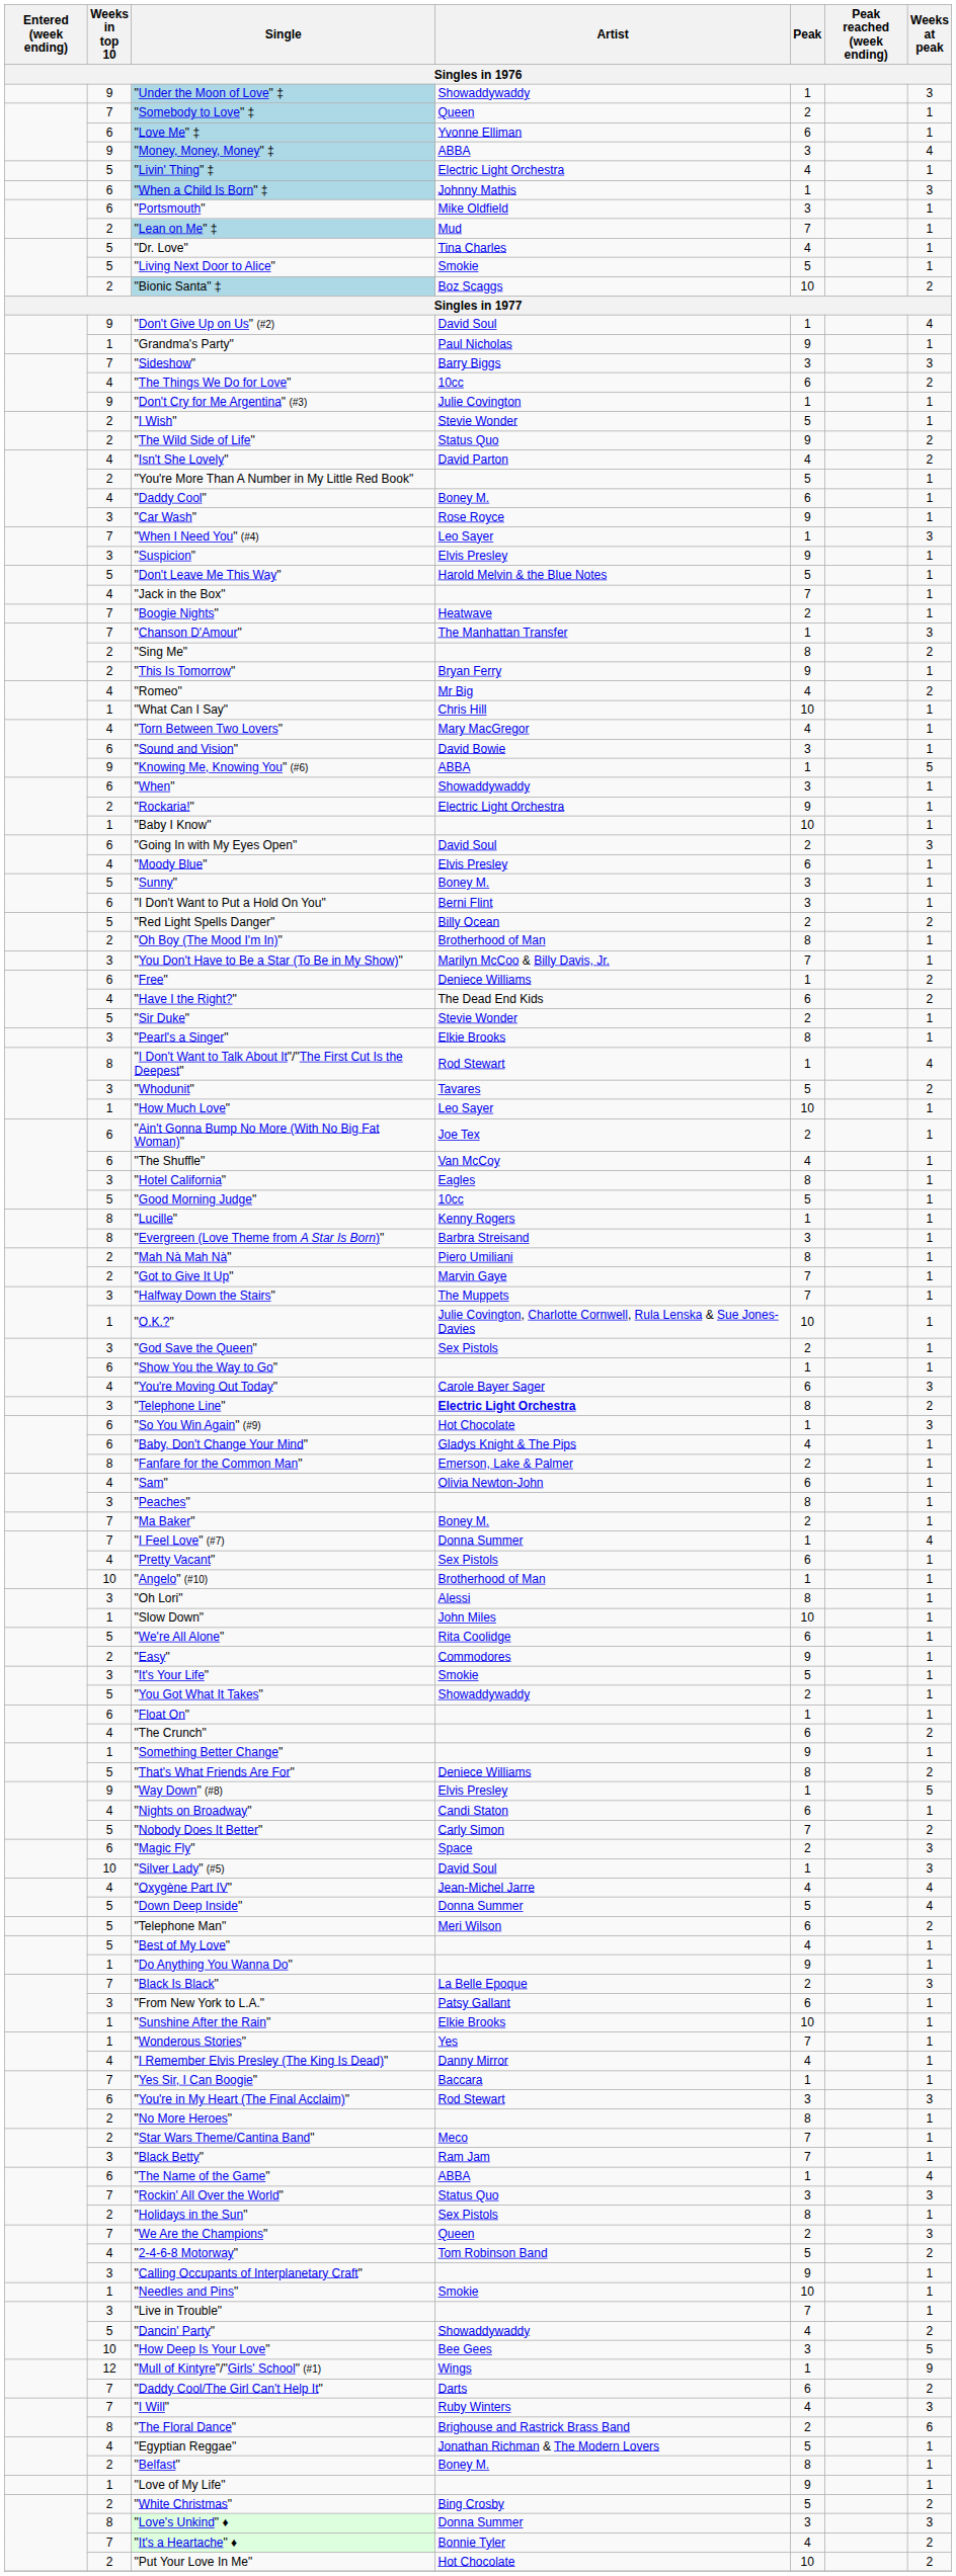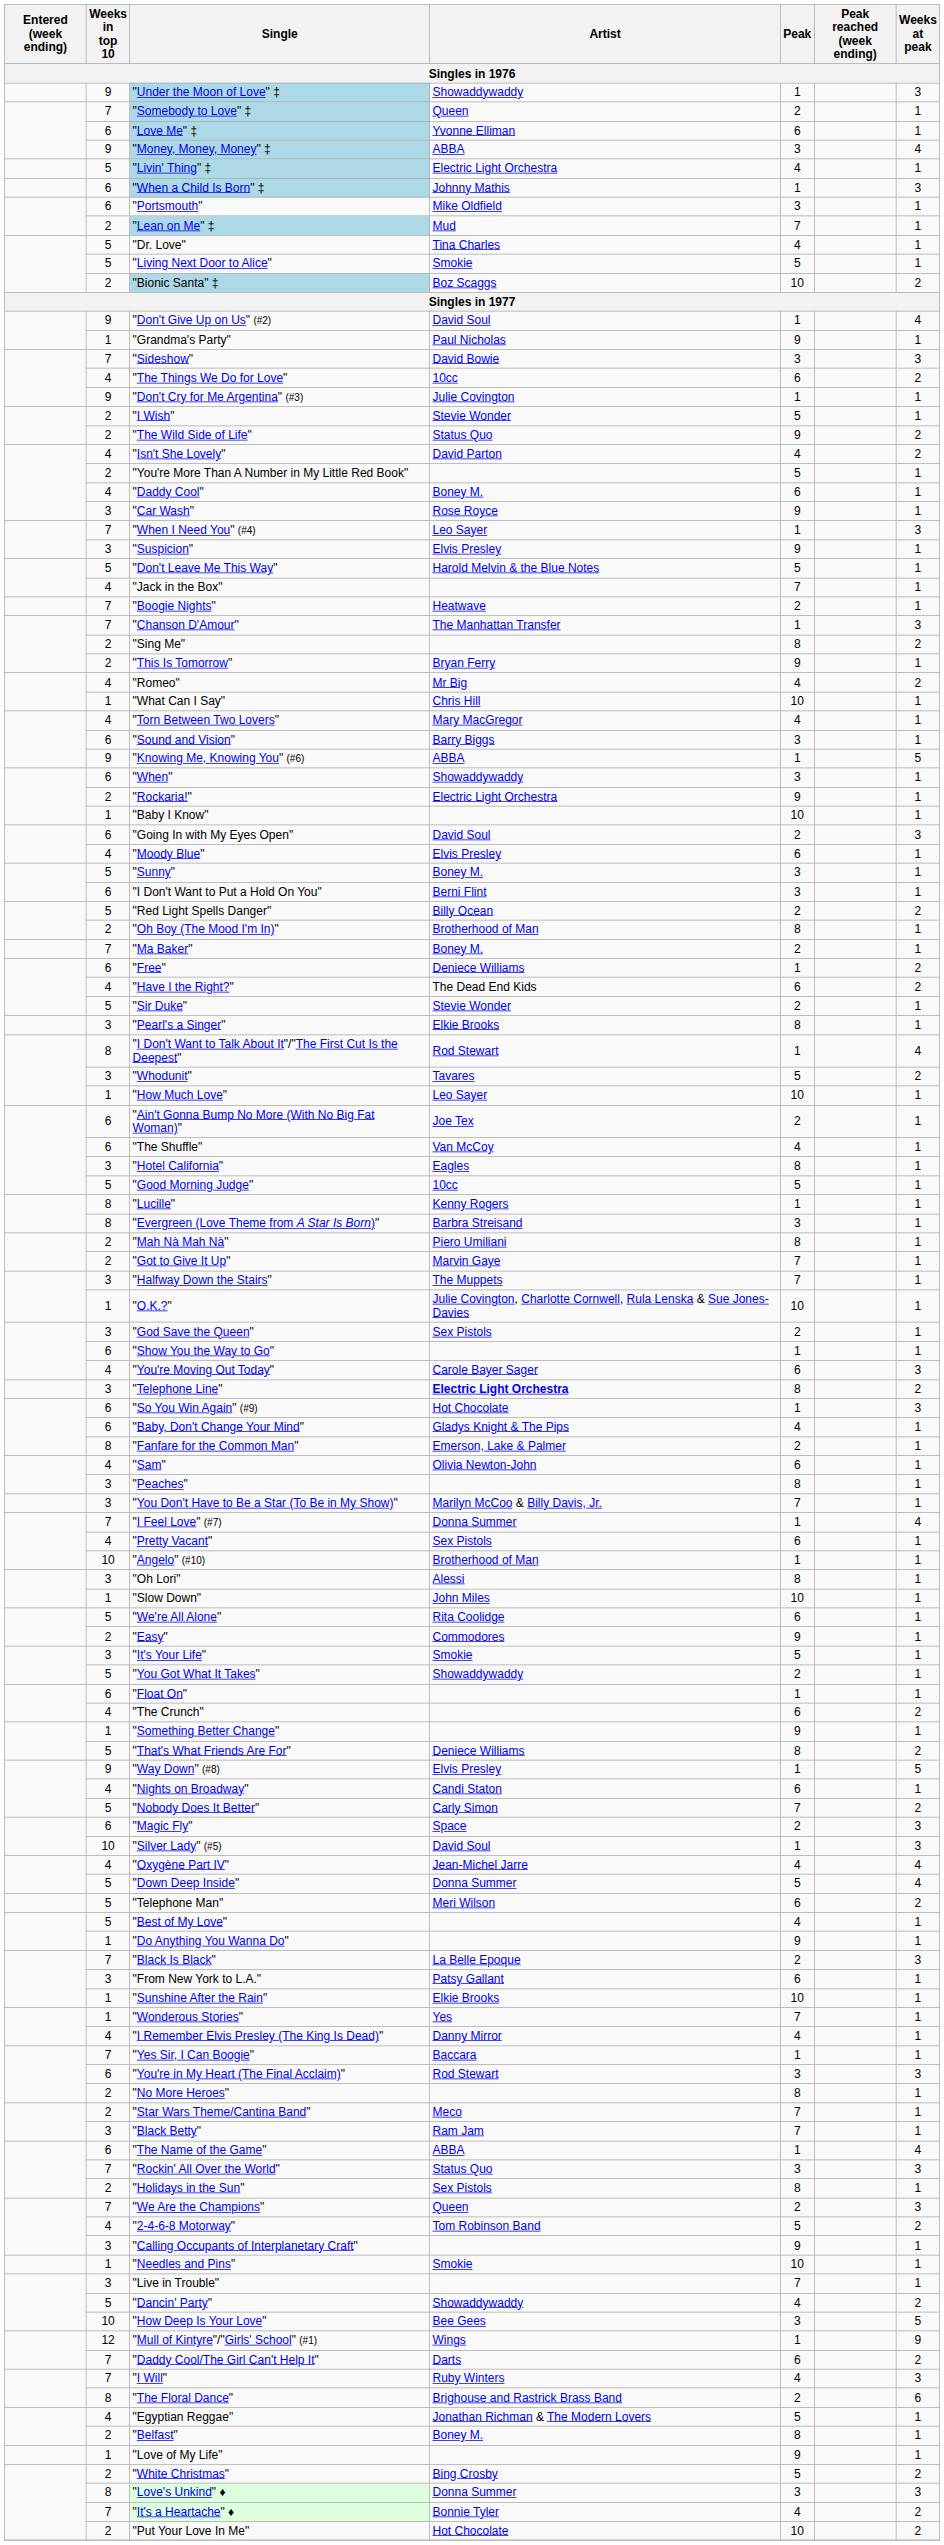"Sideshow" | Artist: Barry Biggs -> David Bowie
"Sound and Vision" | Artist: David Bowie -> Barry Biggs
rows swapped: "You Don't Have to Be a Star (To Be in My Show)" <-> "Ma Baker"
